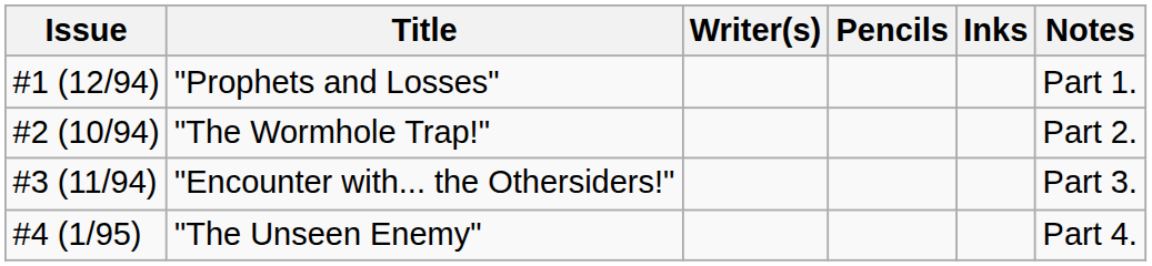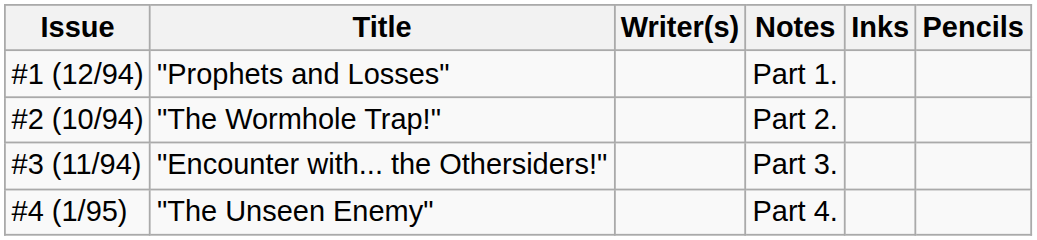columns swapped: Pencils <-> Notes
